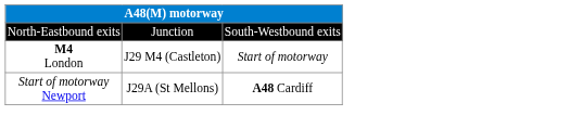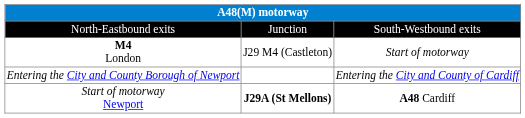+ row: Entering the City and County Borough of Newport | Entering the City and County of Cardiff
Start of motorway Newport | column 2: normal -> bold
